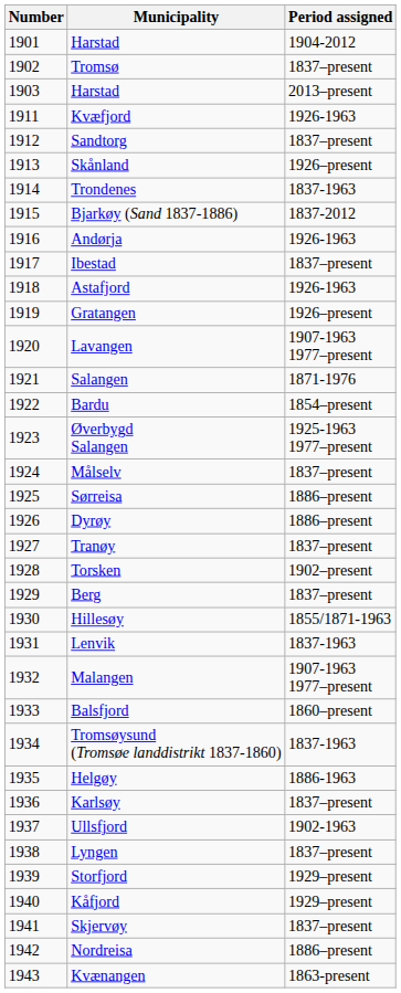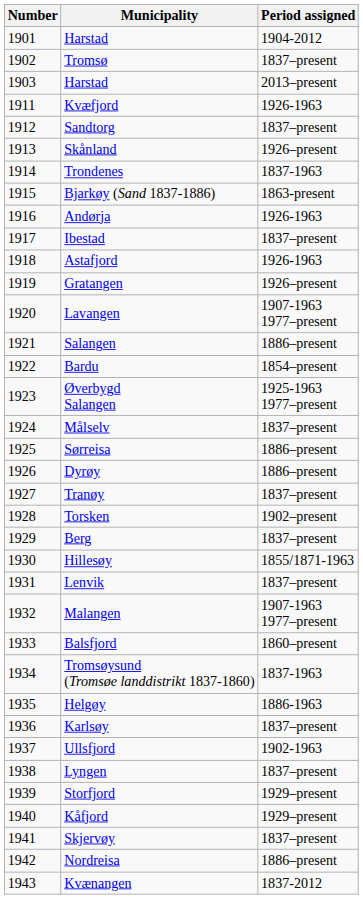Bjarkøy (Sand 1837-1886) | Period assigned: 1837-2012 -> 1863-present
Salangen | Period assigned: 1871-1976 -> 1886–present
Lenvik | Period assigned: 1837-1963 -> 1837–present
Kvænangen | Period assigned: 1863-present -> 1837-2012
